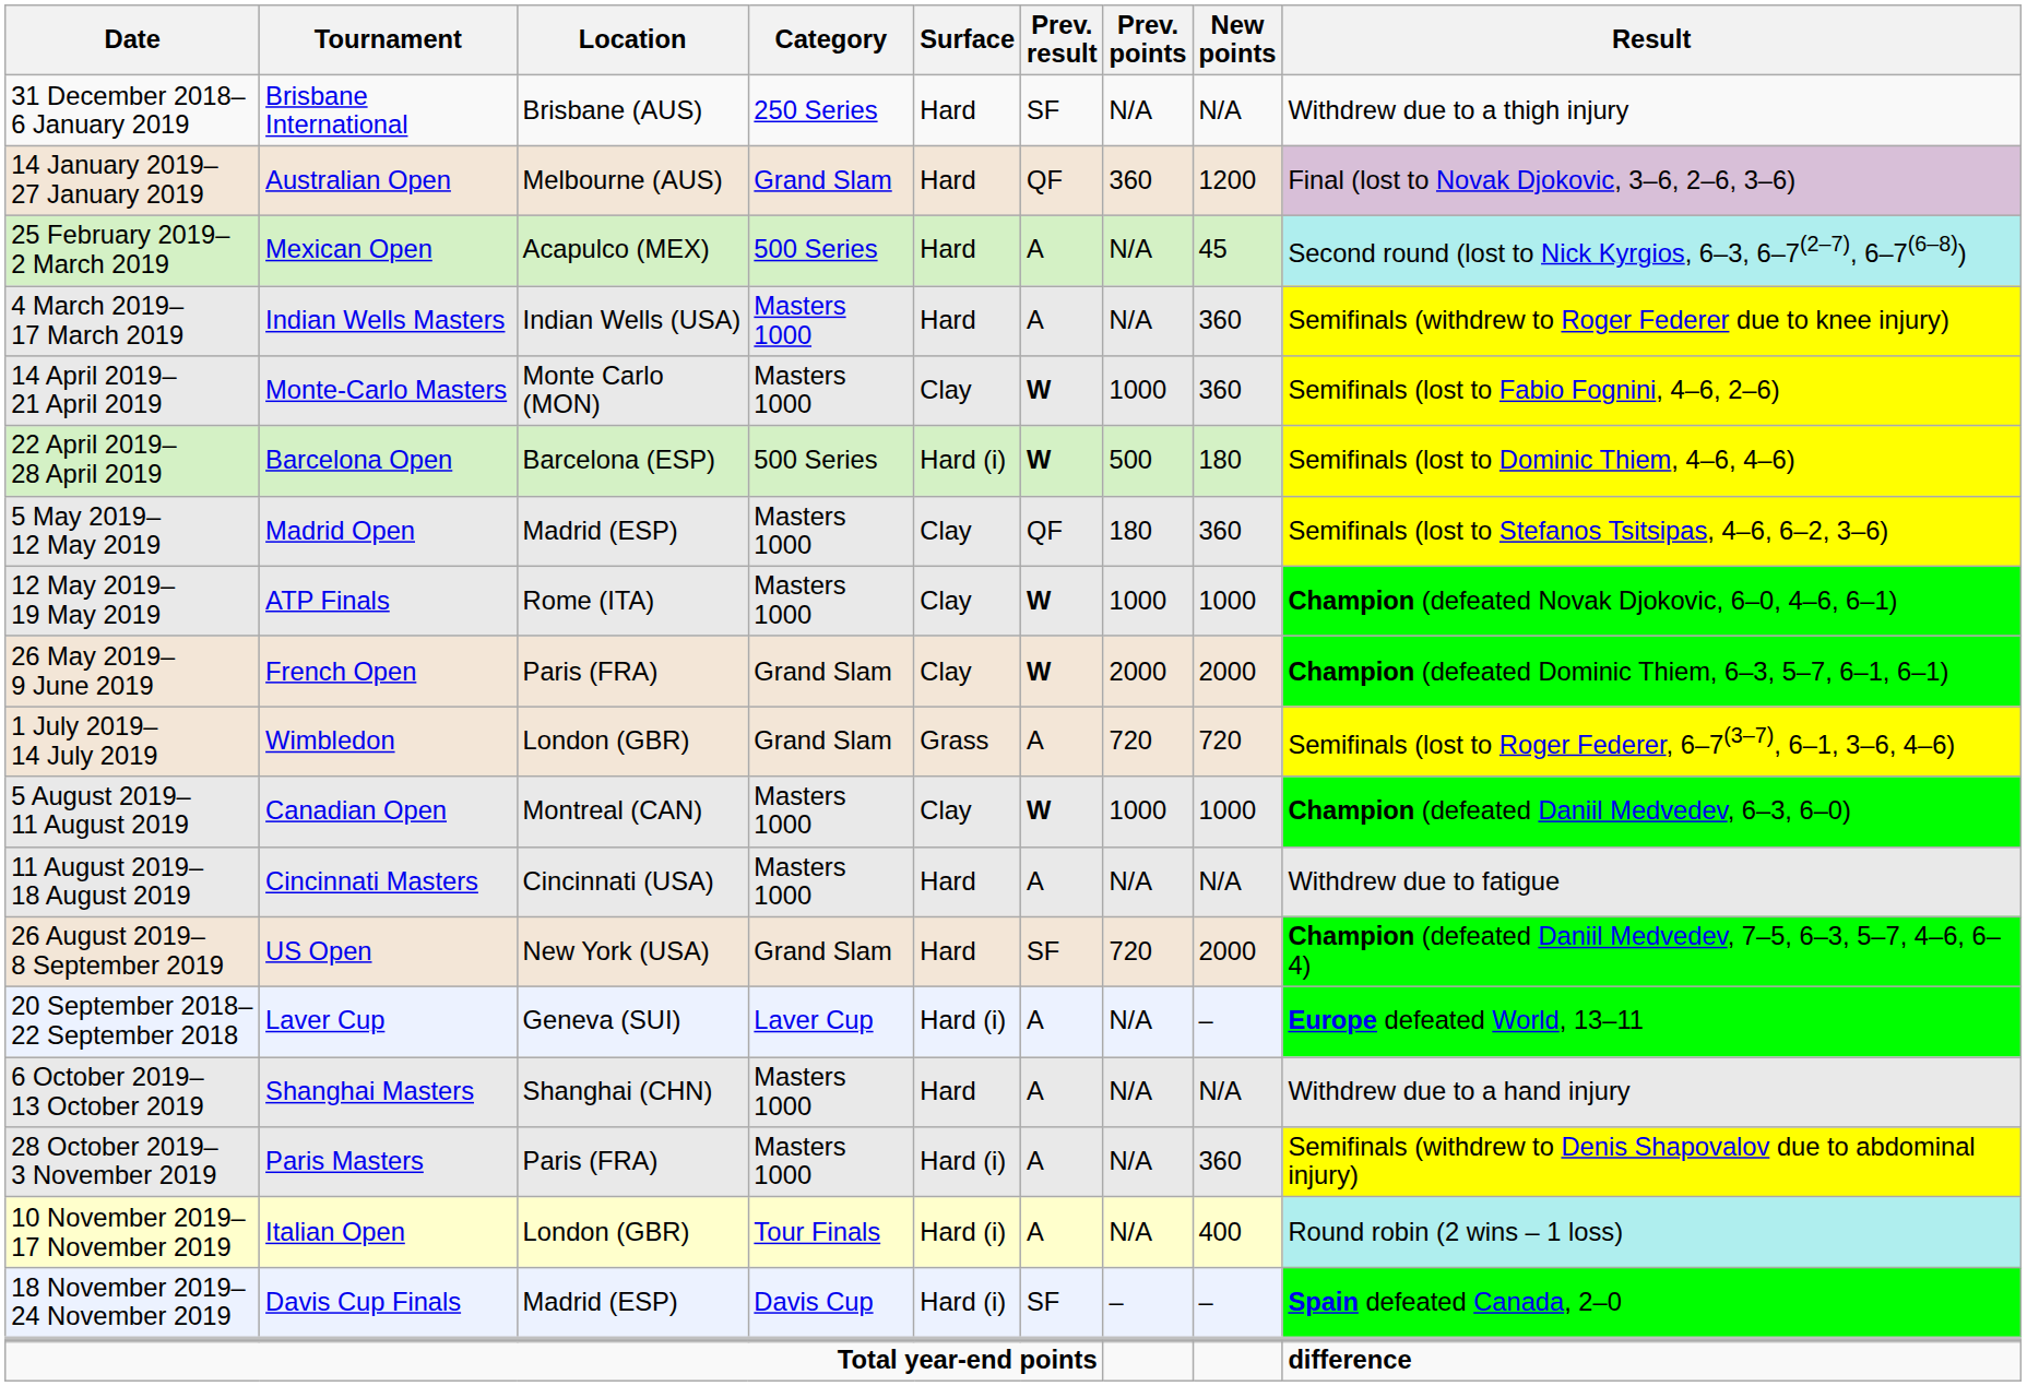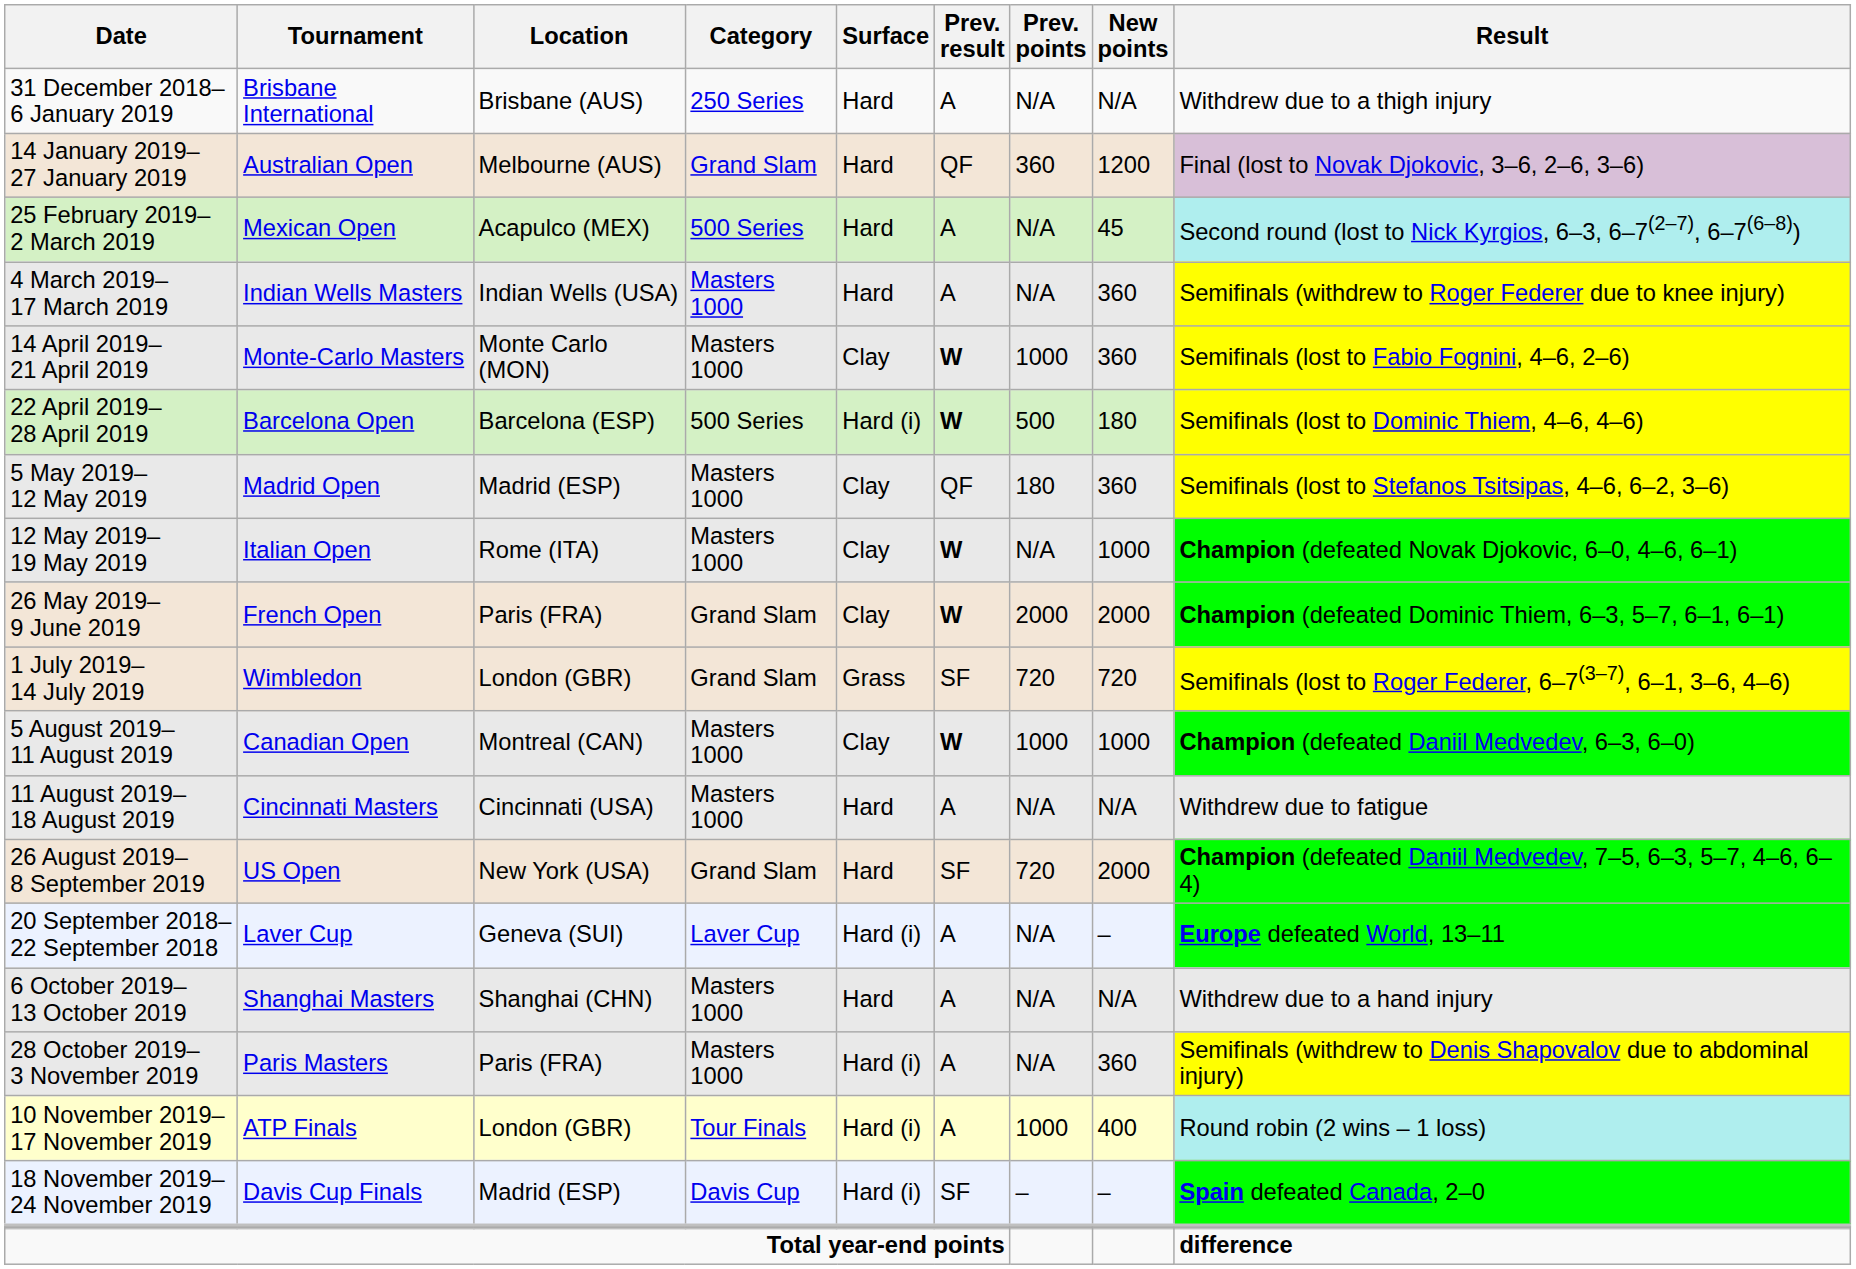31 December 2018– 6 January 2019 | Prev. result: SF -> A
12 May 2019– 19 May 2019 | Tournament: ATP Finals -> Italian Open
12 May 2019– 19 May 2019 | Prev. points: 1000 -> N/A
1 July 2019– 14 July 2019 | Prev. result: A -> SF
10 November 2019– 17 November 2019 | Tournament: Italian Open -> ATP Finals
10 November 2019– 17 November 2019 | Prev. points: N/A -> 1000
